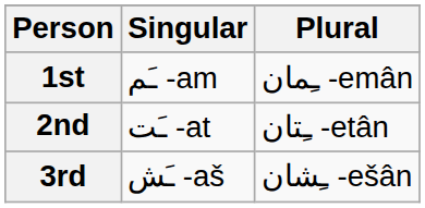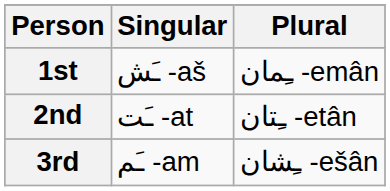1st | Singular: ـَم -am -> ـَش -aš
3rd | Singular: ـَش -aš -> ـَم -am
